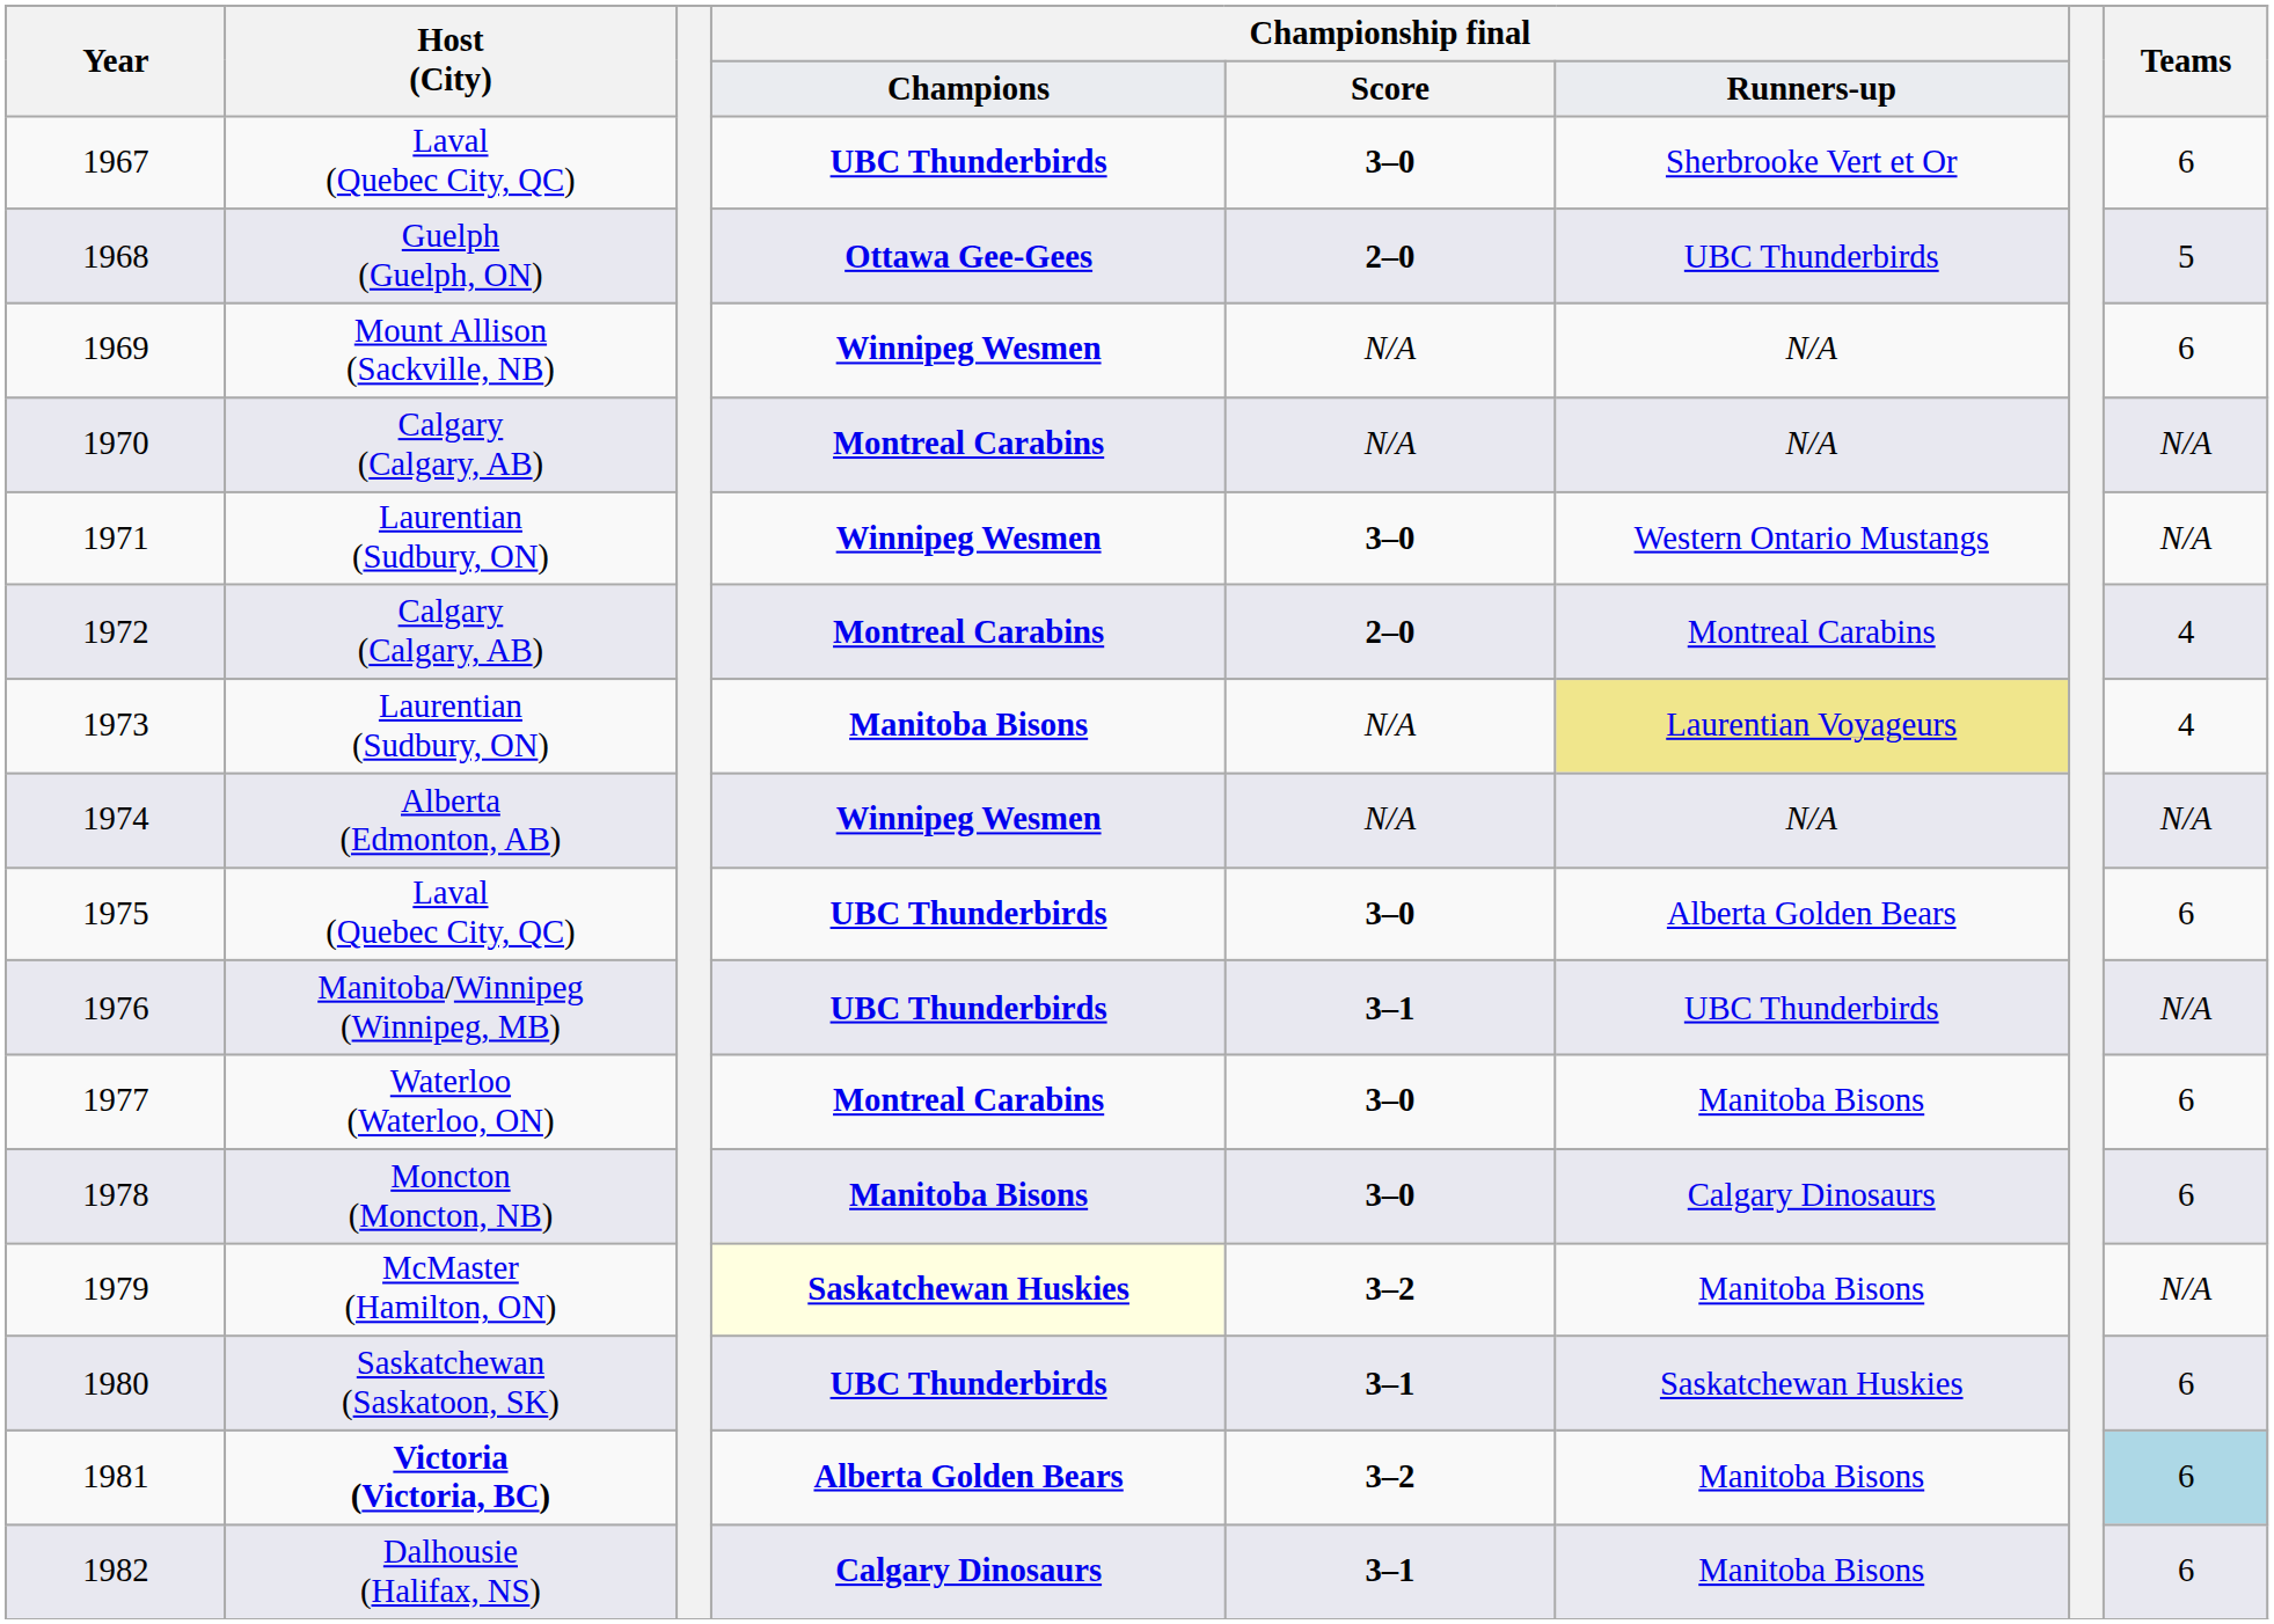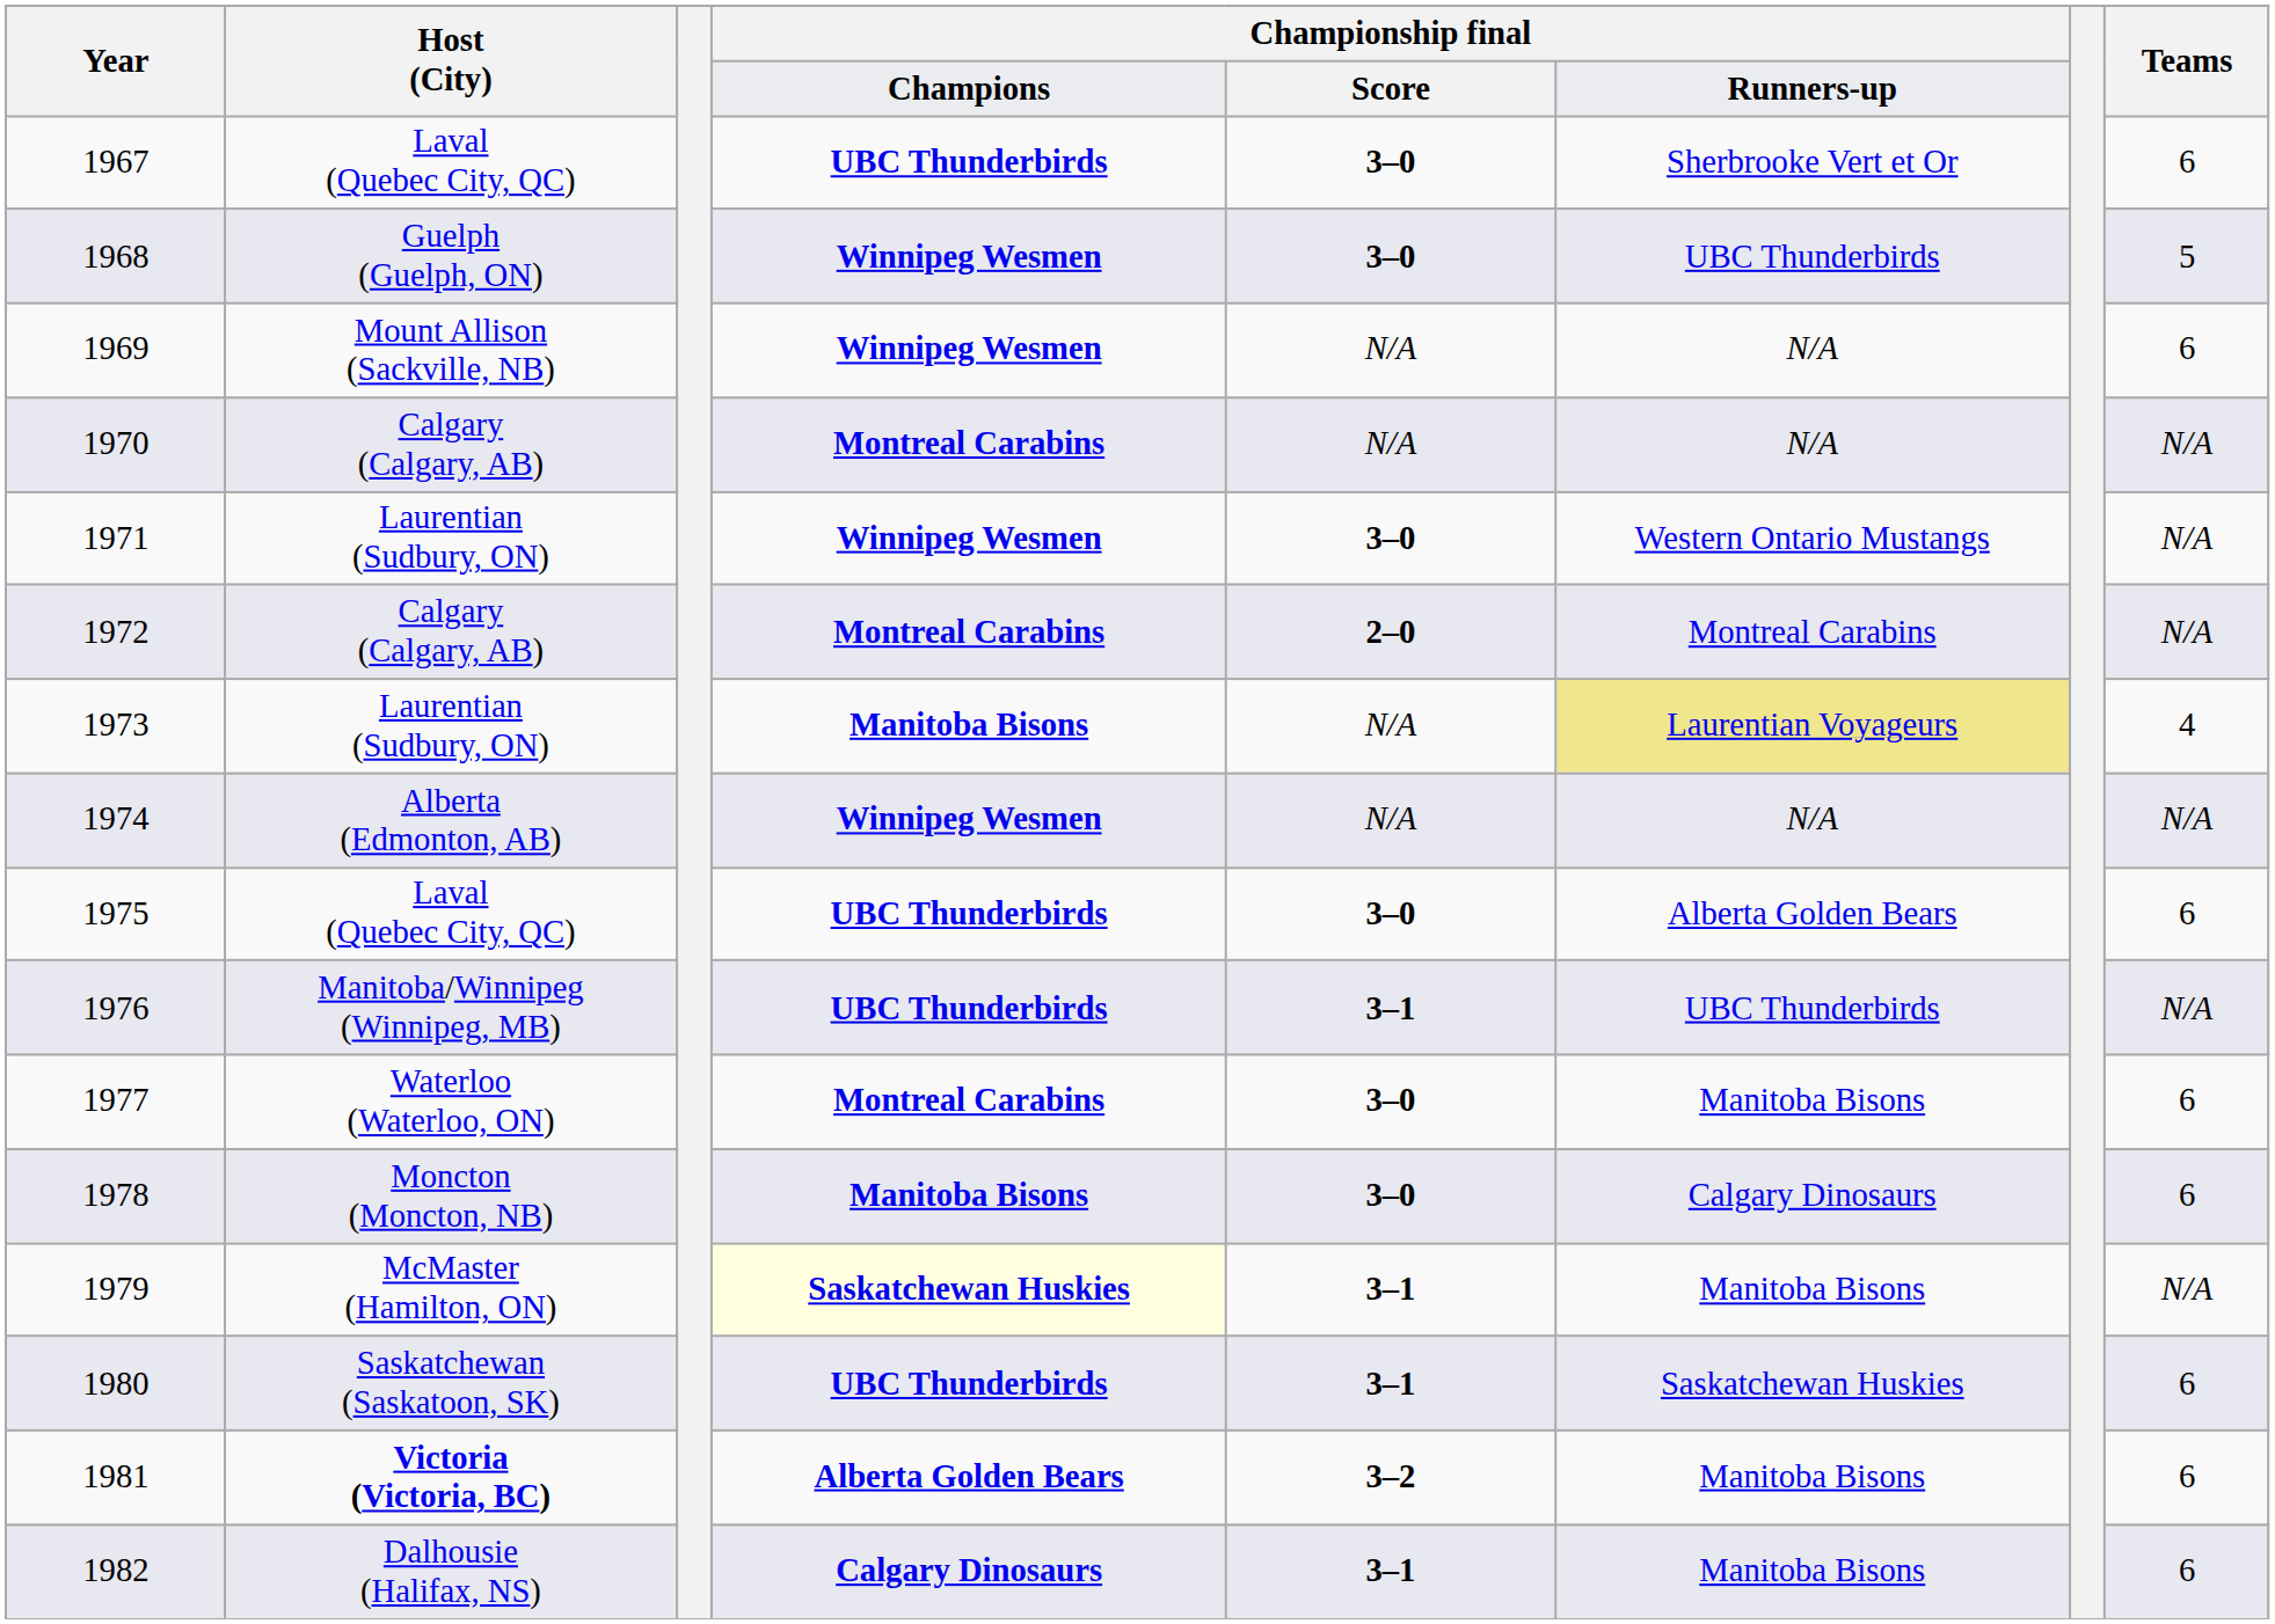1968 | Championship final / Champions: Ottawa Gee-Gees -> Winnipeg Wesmen
1968 | Championship final / Score: 2–0 -> 3–0
1972 | Teams: 4 -> N/A
1979 | Championship final / Score: 3–2 -> 3–1
1981 | Teams: lightblue background -> no background
